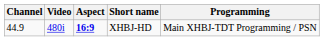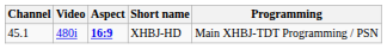XHBJ-HD | Channel: 44.9 -> 45.1
